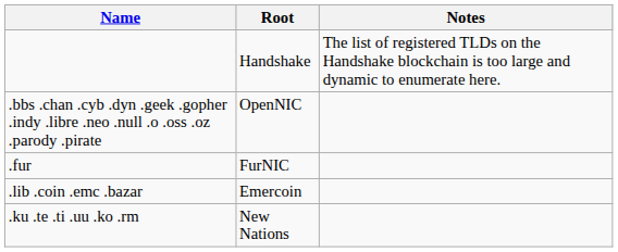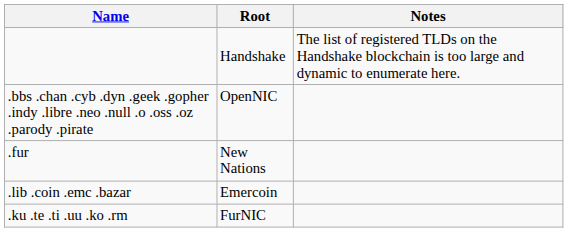.fur | Root: FurNIC -> New Nations
.ku .te .ti .uu .ko .rm | Root: New Nations -> FurNIC
